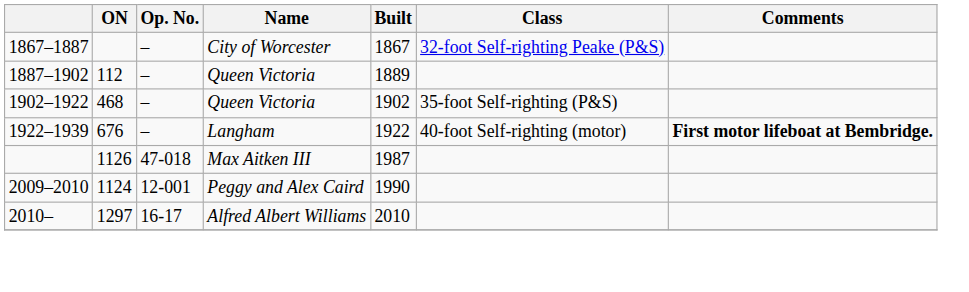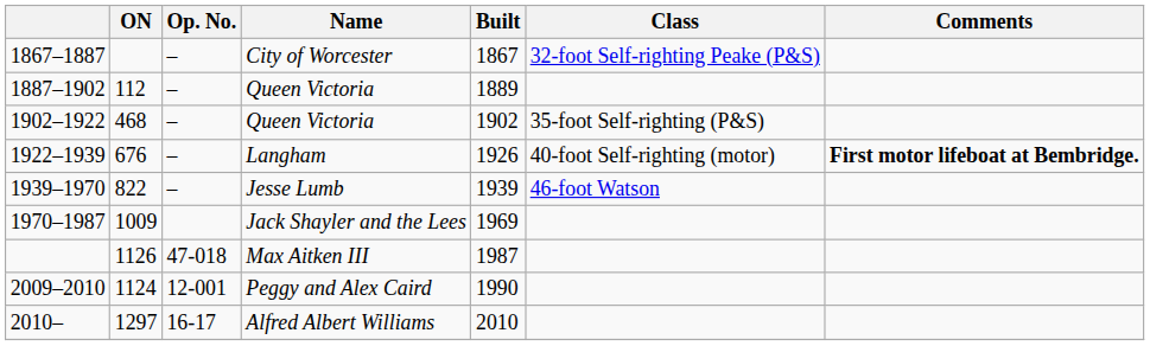1922–1939 | Built: 1922 -> 1926
+ row: 1939–1970 | 822 | – | Jesse Lumb | 1939 | 46-foot Watson
+ row: 1970–1987 | 1009 | Jack Shayler and the Lees | 1969
